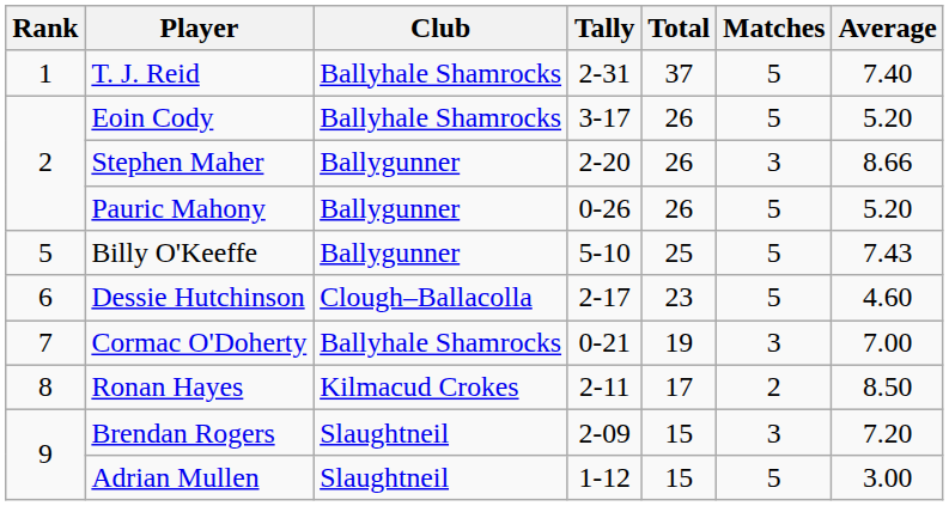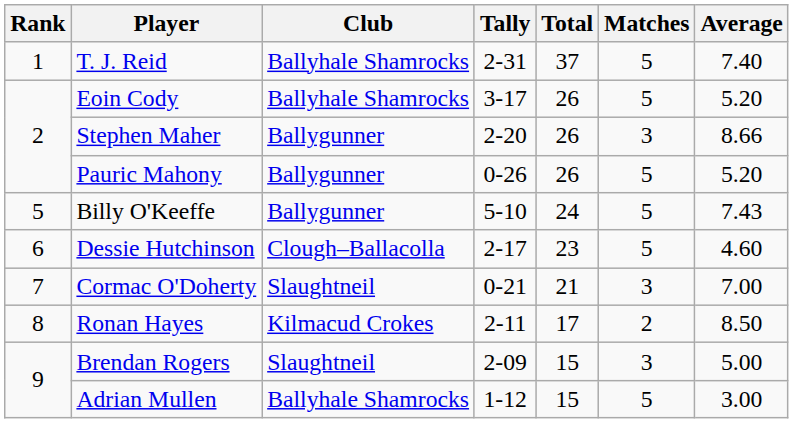Billy O'Keeffe | Total: 25 -> 24
Cormac O'Doherty | Club: Ballyhale Shamrocks -> Slaughtneil
Cormac O'Doherty | Total: 19 -> 21
Brendan Rogers | Average: 7.20 -> 5.00
Adrian Mullen | Club: Slaughtneil -> Ballyhale Shamrocks
